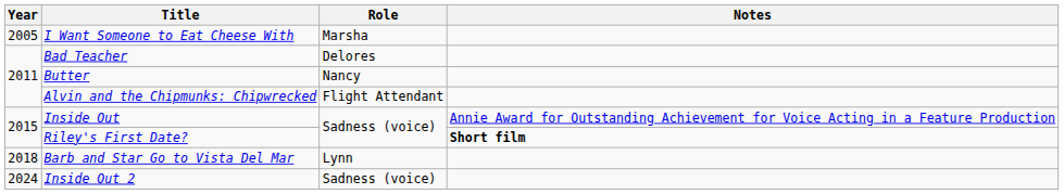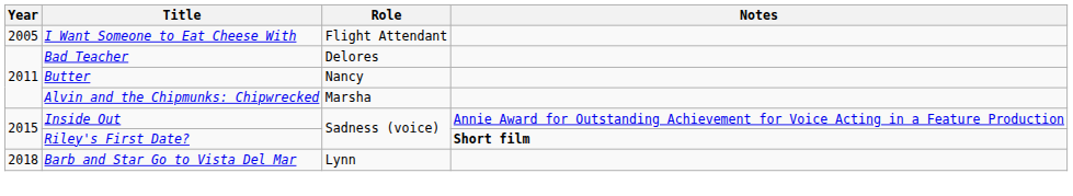I Want Someone to Eat Cheese With | Role: Marsha -> Flight Attendant
Alvin and the Chipmunks: Chipwrecked | Role: Flight Attendant -> Marsha
- row: 2024 | Inside Out 2 | Sadness (voice)
